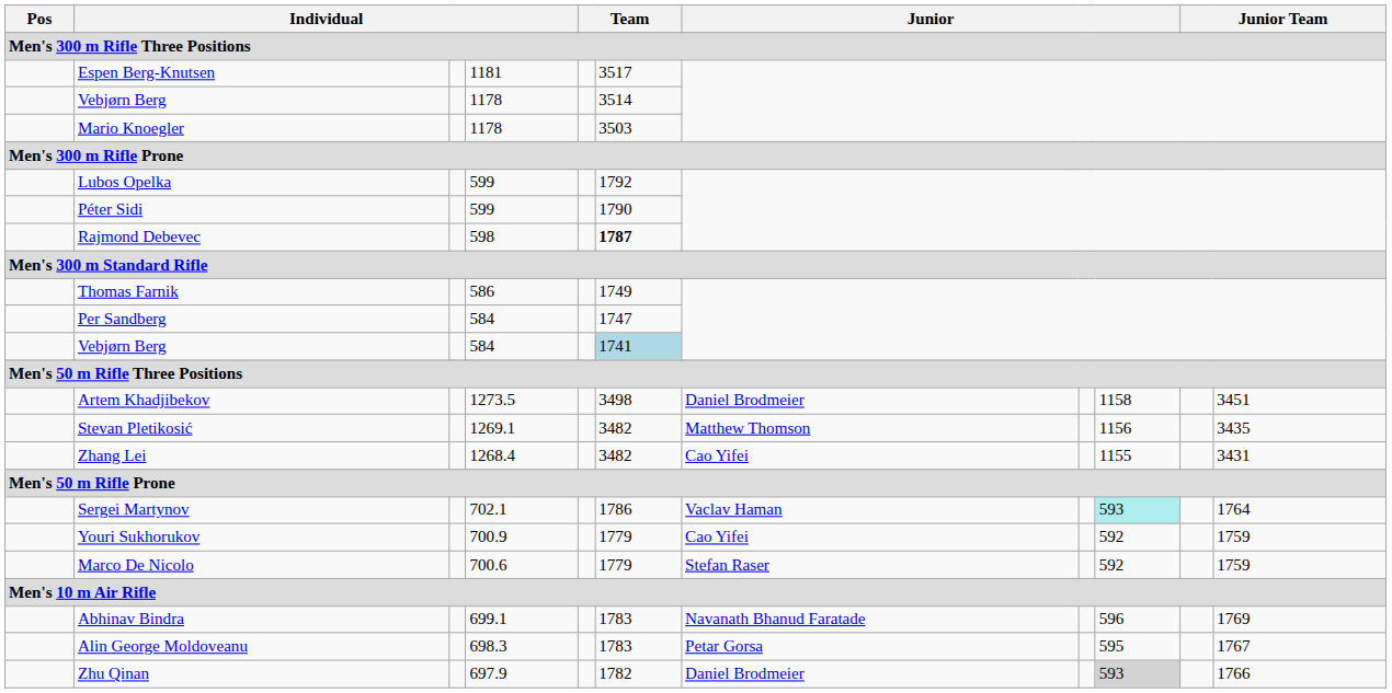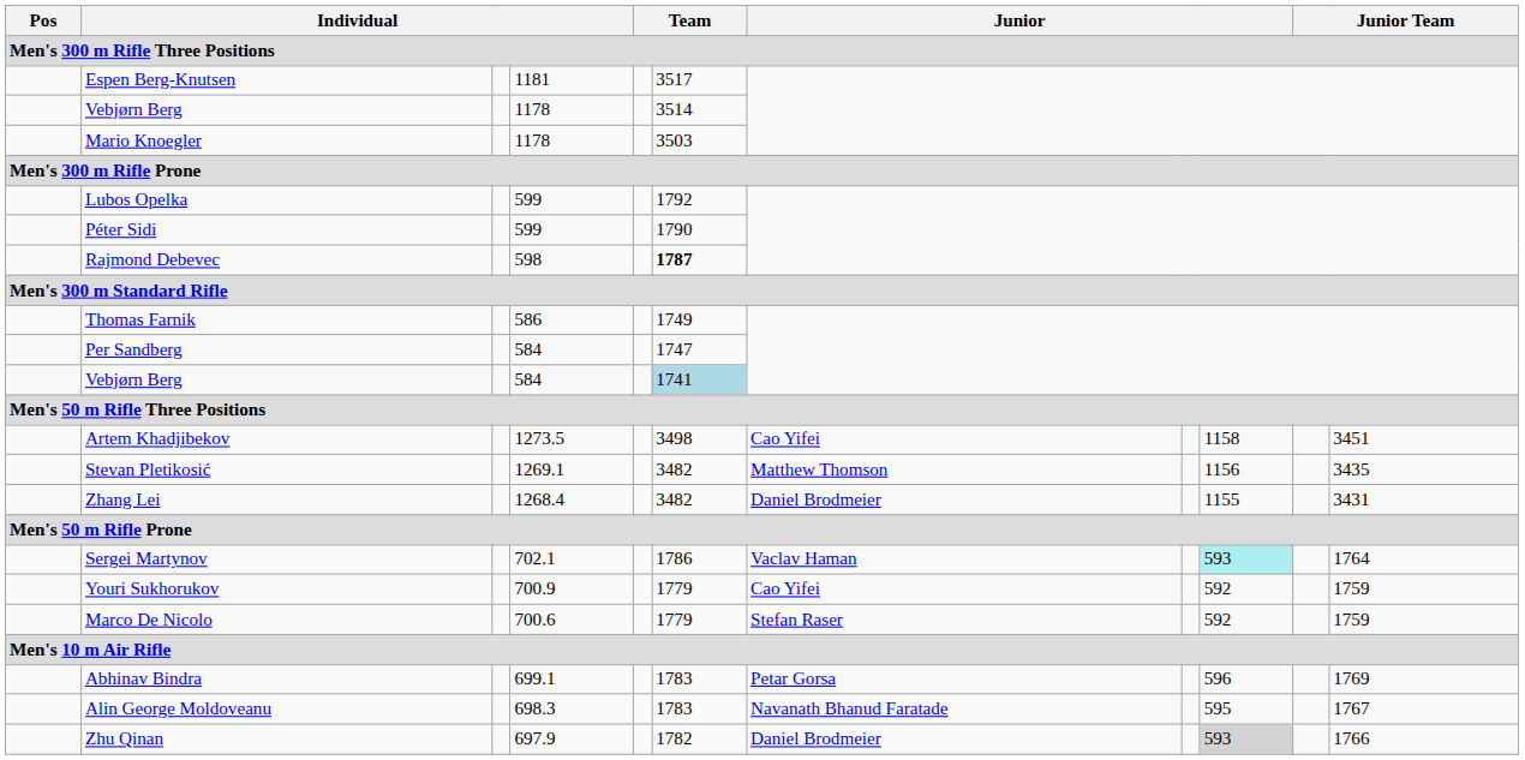Artem Khadjibekov | column 7: Daniel Brodmeier -> Cao Yifei
Zhang Lei | column 7: Cao Yifei -> Daniel Brodmeier
Abhinav Bindra | column 7: Navanath Bhanud Faratade -> Petar Gorsa
Alin George Moldoveanu | column 7: Petar Gorsa -> Navanath Bhanud Faratade
